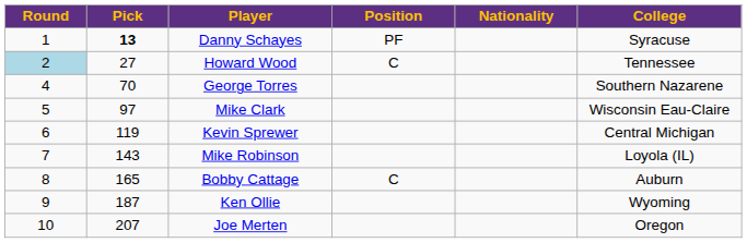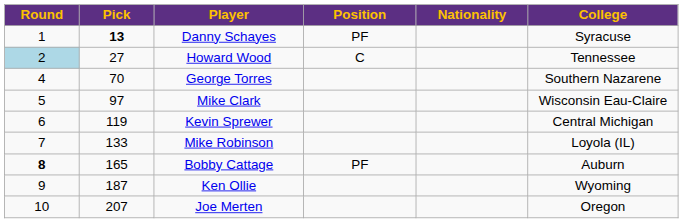Mike Robinson | Pick: 143 -> 133
Bobby Cattage | Round: normal -> bold
Bobby Cattage | Position: C -> PF
